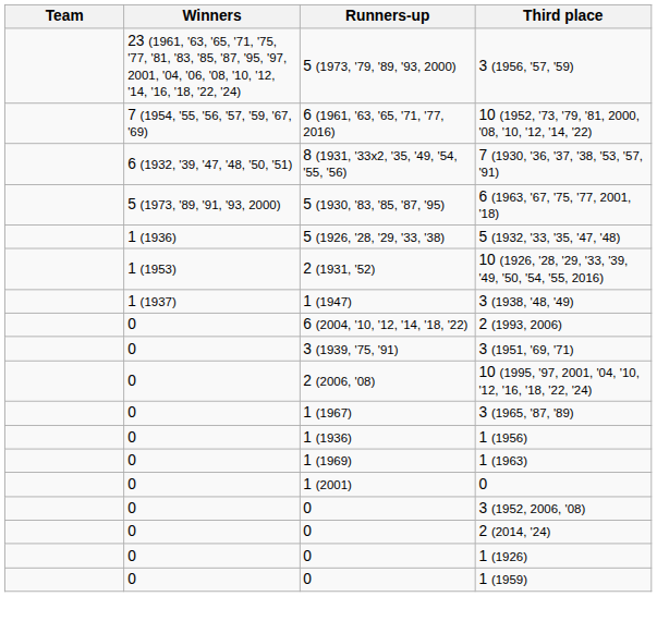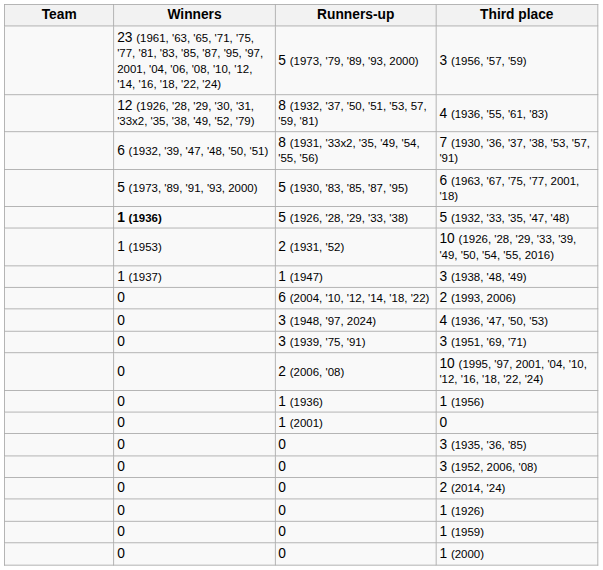+ row: 12 (1926, '28, '29, '30, '31, '33x2, '35, '38, '49, '52, '79) | 8 (1932, '37, '50, '51, '53, 57, '59, '81) | 4 (1936, '55, '61, '83)
- row: 7 (1954, '55, '56, '57, '59, '67, '69) | 6 (1961, '63, '65, '71, '77, 2016) | 10 (1952, '73, '79, '81, 2000, '08, '10, '12, '14, '22)
5 (1932, '33, '35, '47, '48) | Winners: normal -> bold
+ row: 0 | 3 (1948, '97, 2024) | 4 (1936, '47, '50, '53)
- row: 0 | 1 (1967) | 3 (1965, '87, '89)
- row: 0 | 1 (1969) | 1 (1963)
+ row: 0 | 0 | 3 (1935, '36, '85)
+ row: 0 | 0 | 1 (2000)
